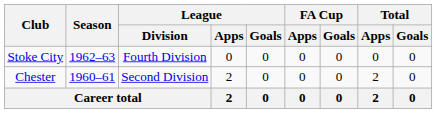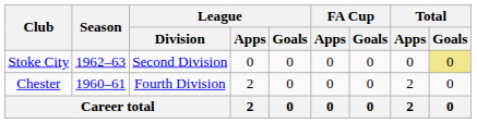Stoke City | League / Division: Fourth Division -> Second Division
Stoke City | Total / Goals: no background -> khaki background
Chester | League / Division: Second Division -> Fourth Division
